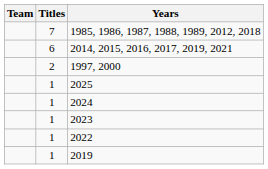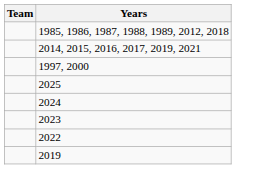- column: Titles | 7 | 6 | 2 | 1 | 1 | 1 | 1 | 1
